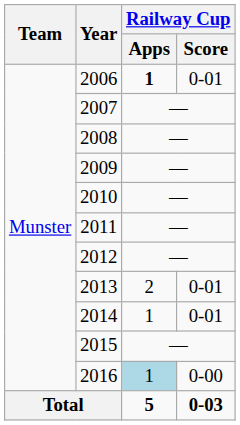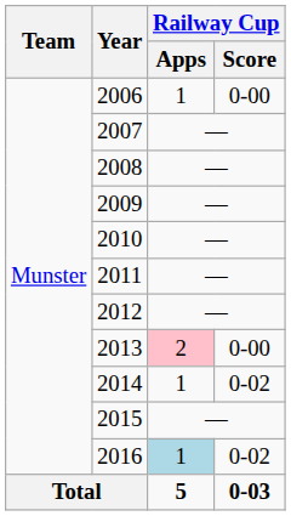2006 | Railway Cup / Apps: bold -> normal
2006 | Railway Cup / Score: 0-01 -> 0-00
2013 | Railway Cup / Apps: no background -> pink background
2013 | Railway Cup / Score: 0-01 -> 0-00
2014 | Railway Cup / Score: 0-01 -> 0-02
2016 | Railway Cup / Score: 0-00 -> 0-02
